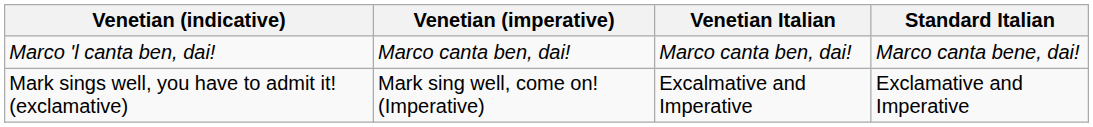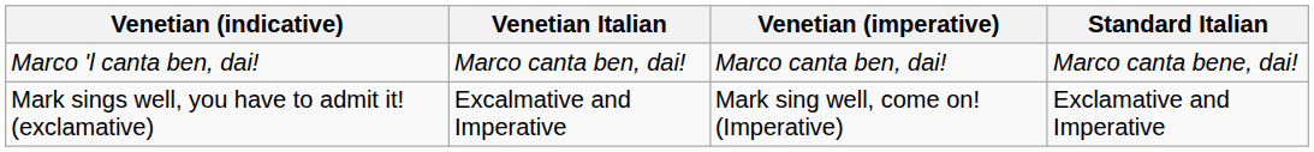columns swapped: Venetian (imperative) <-> Venetian Italian
